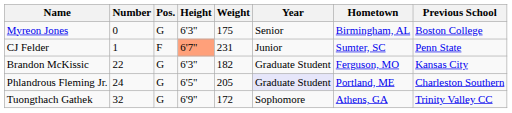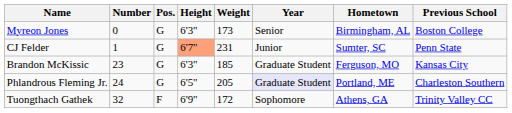Myreon Jones | Weight: 175 -> 173
CJ Felder | Pos.: F -> G
Brandon McKissic | Number: 22 -> 23
Brandon McKissic | Weight: 182 -> 185
Tuongthach Gathek | Pos.: G -> F
